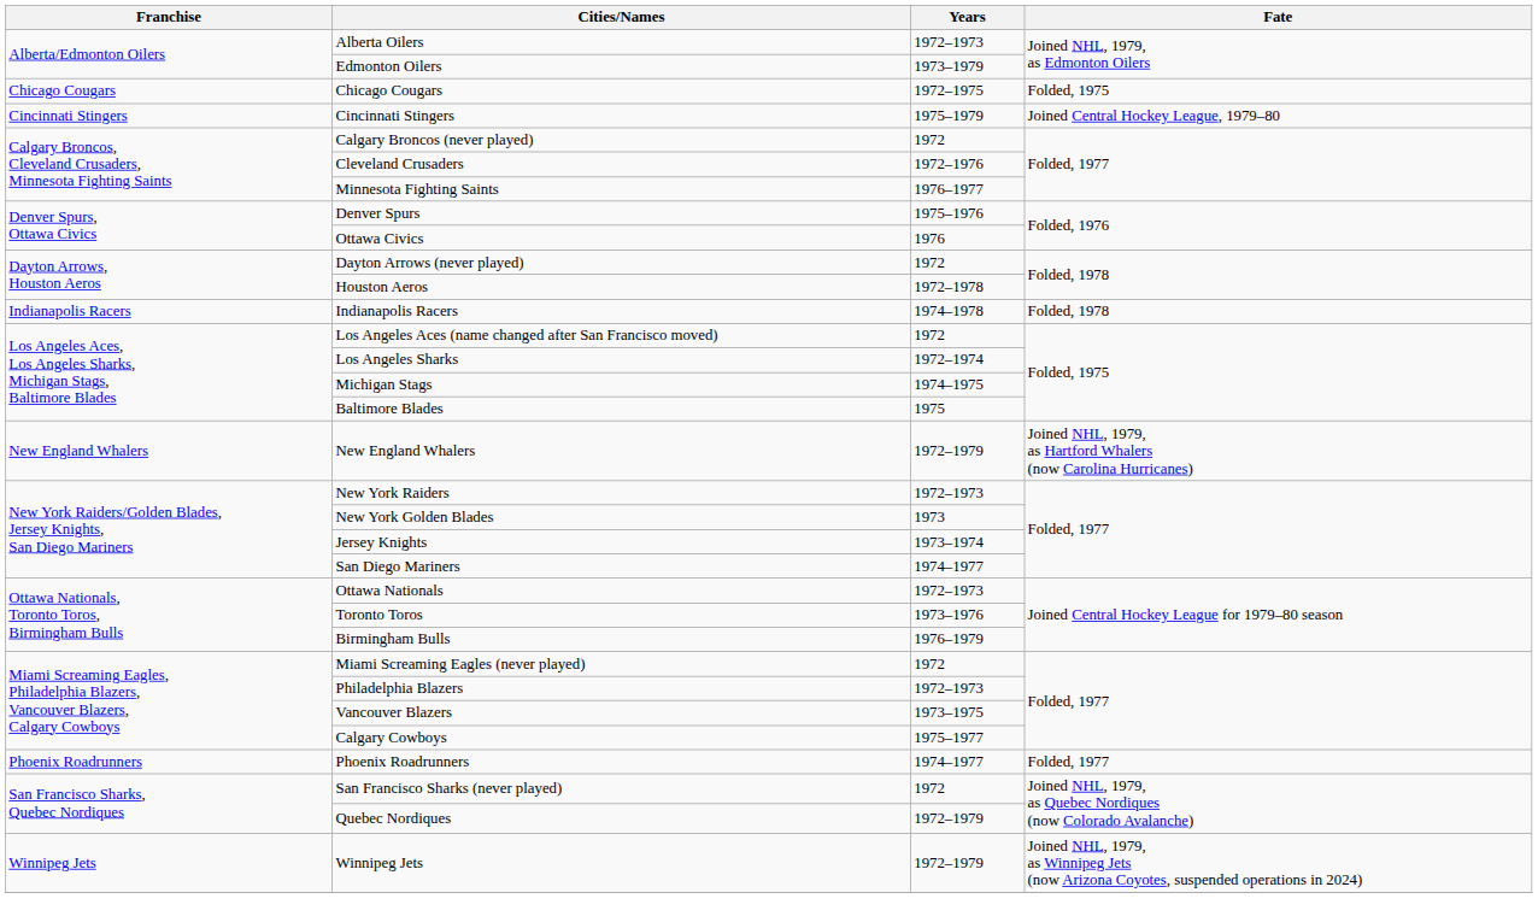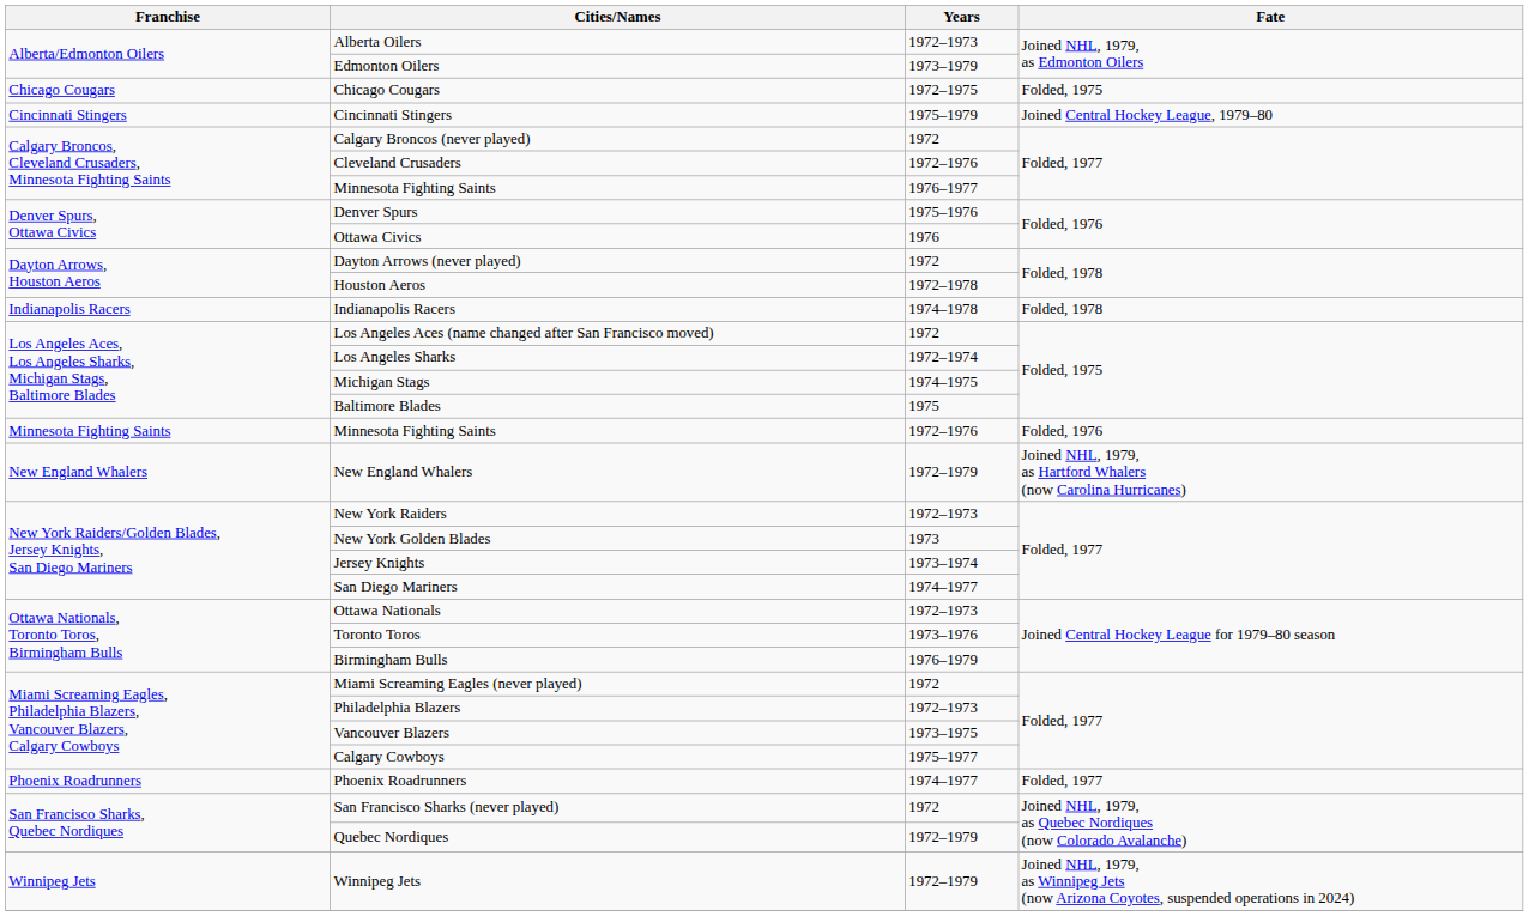+ row: Minnesota Fighting Saints | Minnesota Fighting Saints | 1972–1976 | Folded, 1976
